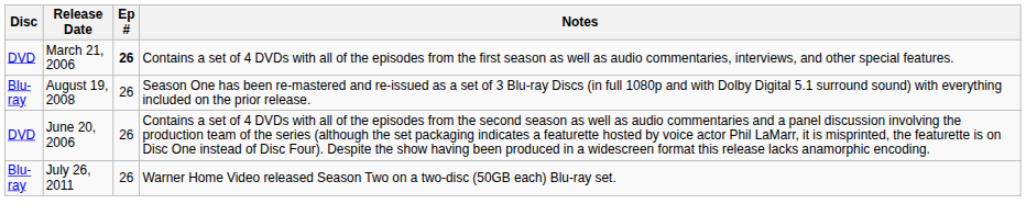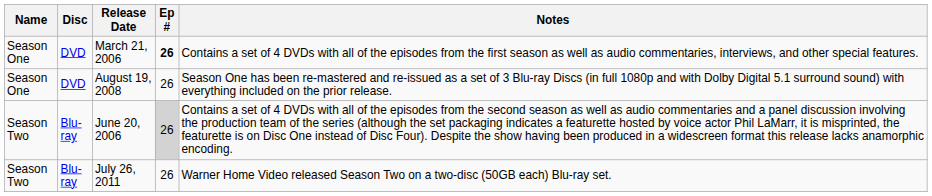+ column: Name | Season One | Season One | Season Two | Season Two
August 19, 2008 | Disc: Blu-ray -> DVD
June 20, 2006 | Disc: DVD -> Blu-ray
June 20, 2006 | Ep #: no background -> lightgrey background
